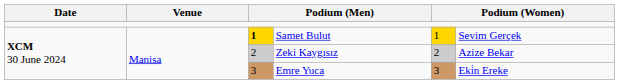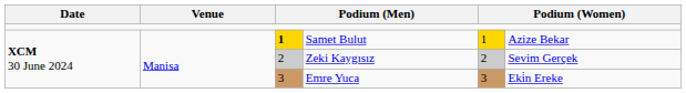Samet Bulut | column 6: Sevim Gerçek -> Azize Bekar
Zeki Kaygısız | column 6: Azize Bekar -> Sevim Gerçek
